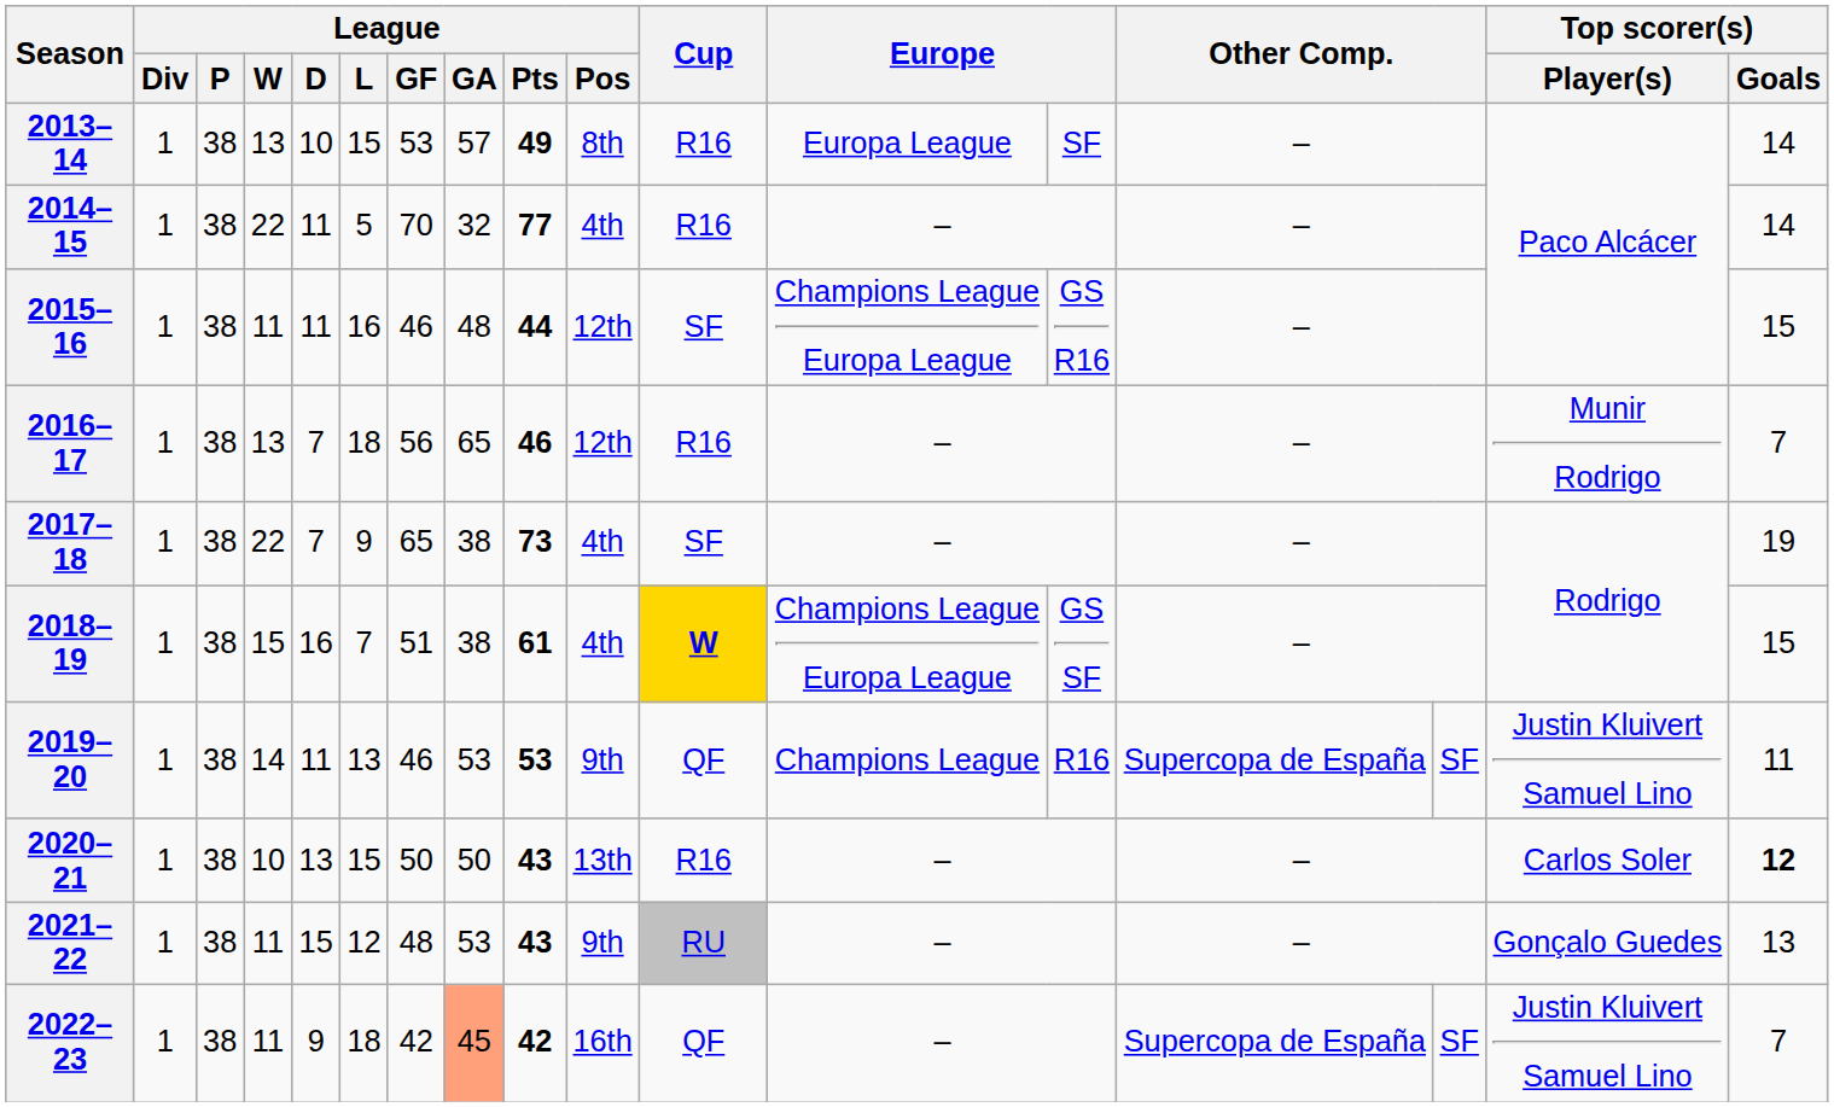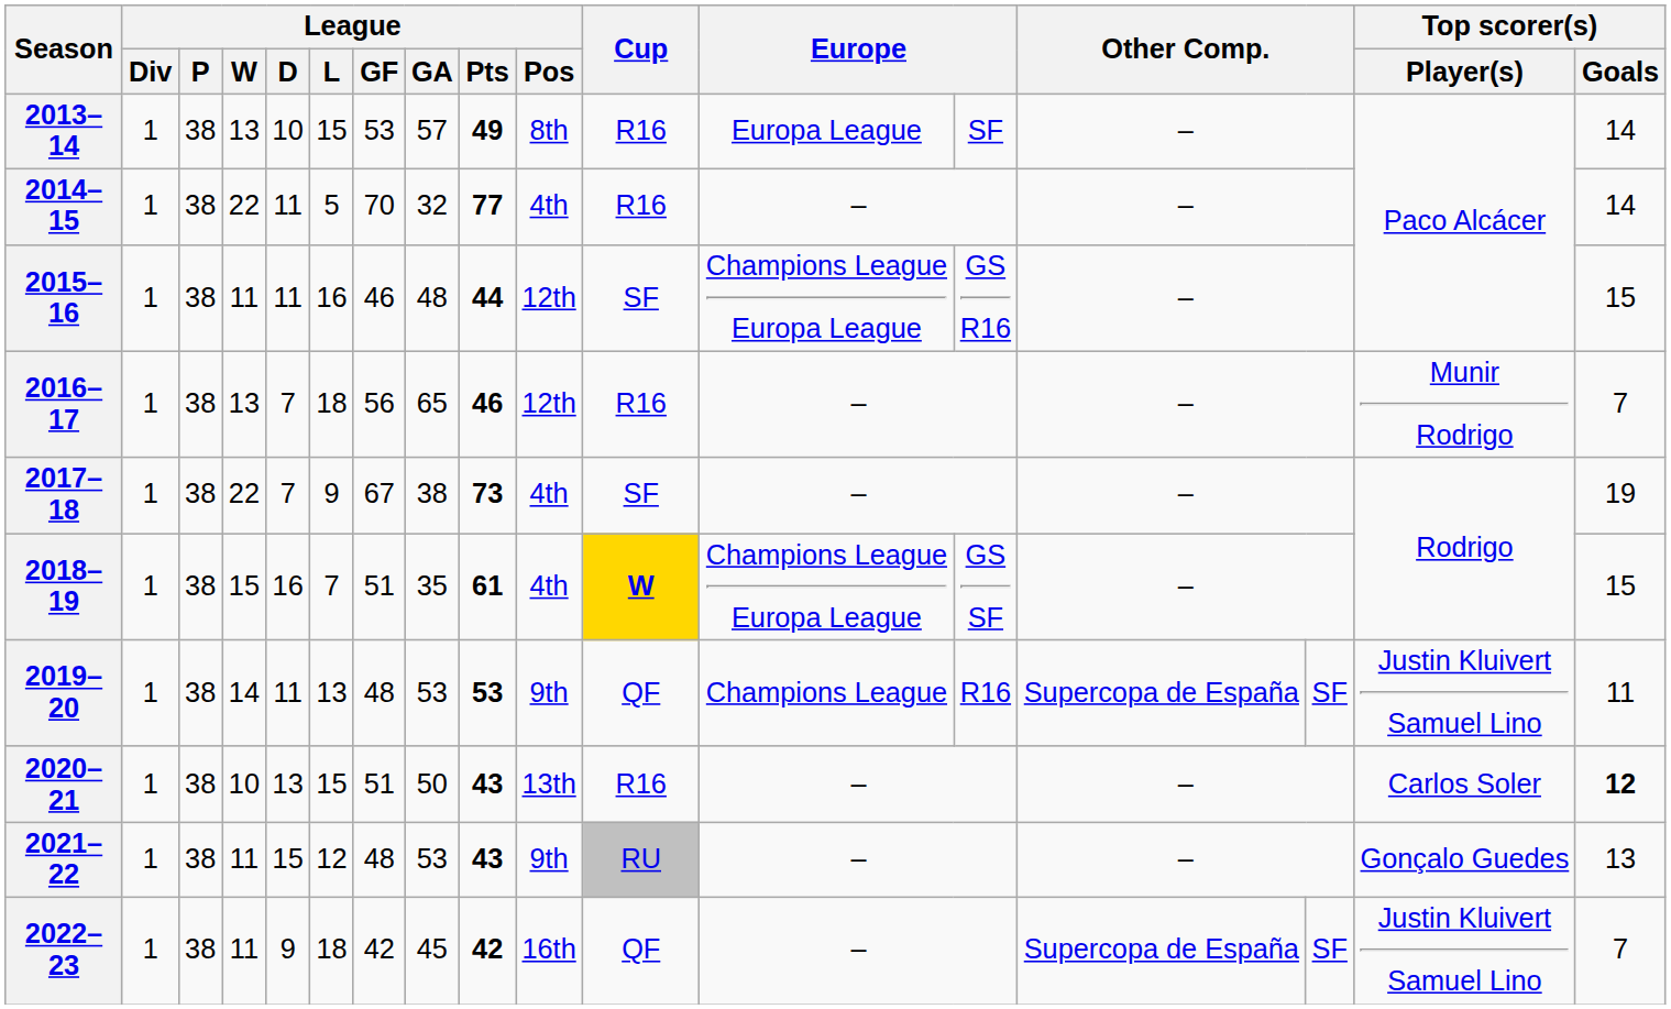2017–18 | League / GF: 65 -> 67
2018–19 | League / GA: 38 -> 35
2019–20 | League / GF: 46 -> 48
2020–21 | League / GF: 50 -> 51
2022–23 | League / GA: lightsalmon background -> no background
